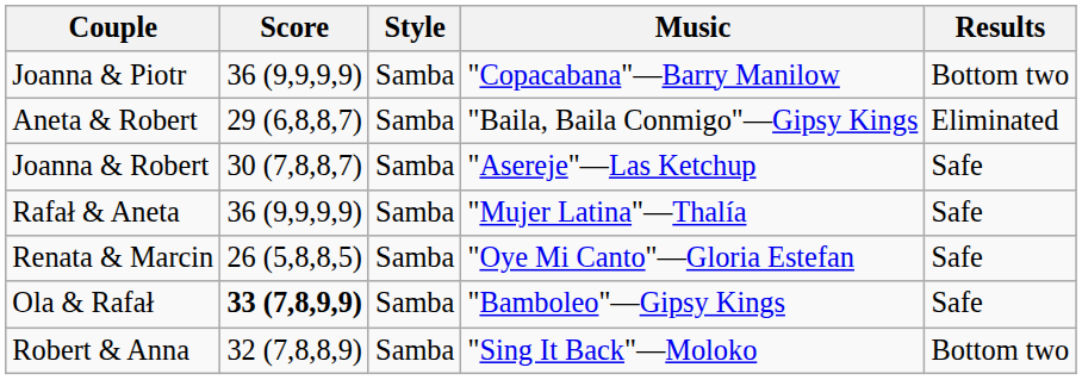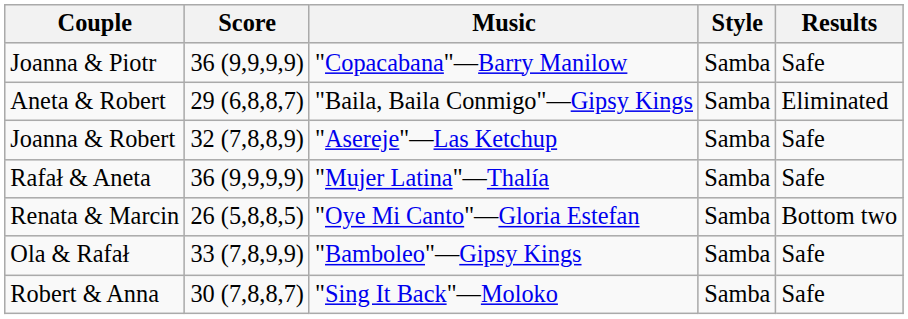columns swapped: Style <-> Music
Joanna & Piotr | Results: Bottom two -> Safe
Joanna & Robert | Score: 30 (7,8,8,7) -> 32 (7,8,8,9)
Renata & Marcin | Results: Safe -> Bottom two
Ola & Rafał | Score: bold -> normal
Robert & Anna | Score: 32 (7,8,8,9) -> 30 (7,8,8,7)
Robert & Anna | Results: Bottom two -> Safe
